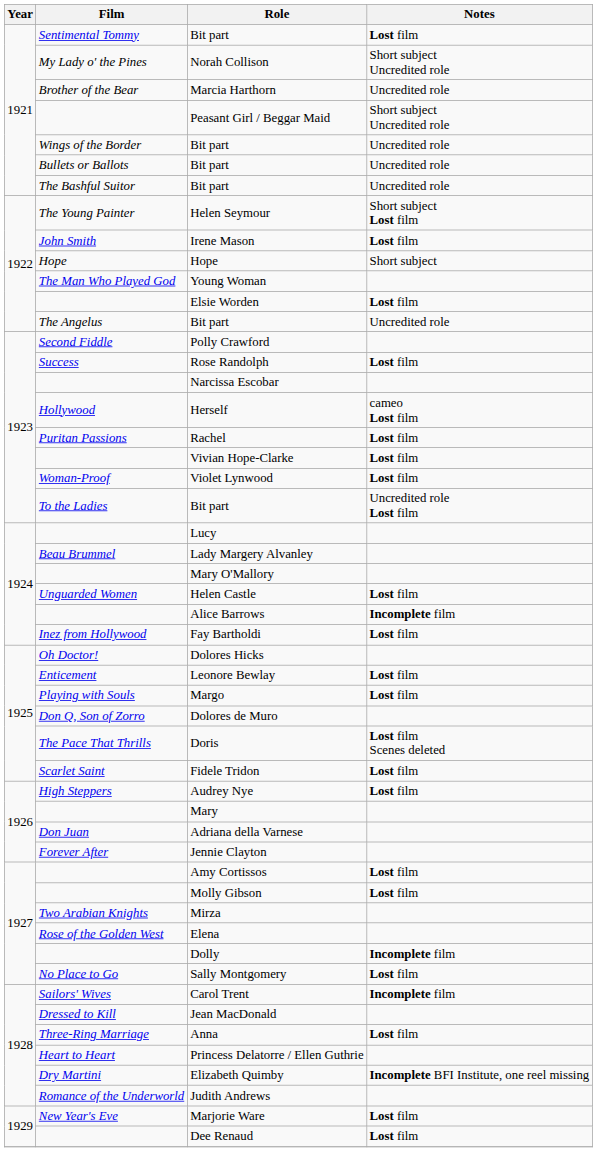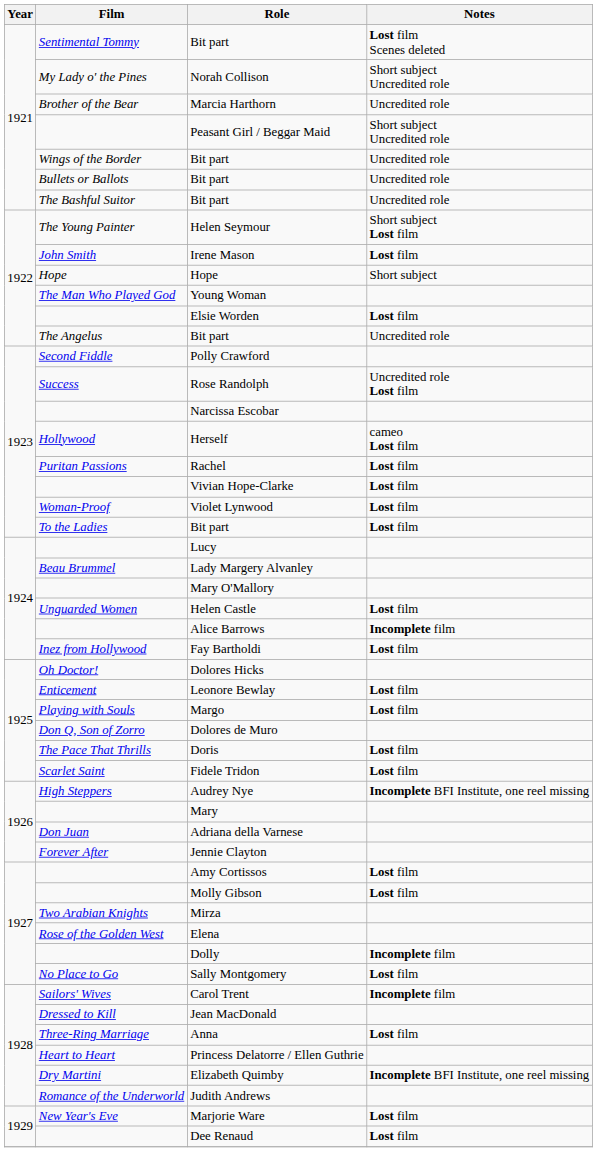Sentimental Tommy / Bit part | Notes: Lost film -> Lost film Scenes deleted
Rose Randolph | Notes: Lost film -> Uncredited role Lost film
To the Ladies / Bit part | Notes: Uncredited role Lost film -> Lost film
Doris | Notes: Lost film Scenes deleted -> Lost film
Audrey Nye | Notes: Lost film -> Incomplete BFI Institute, one reel missing
